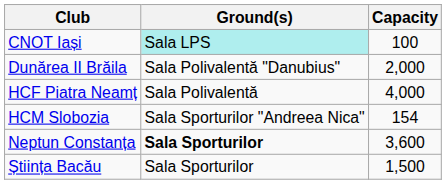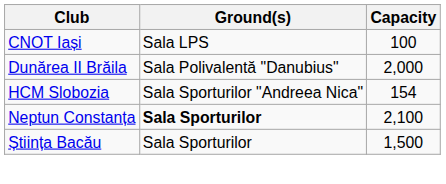CNOT Iași | Ground(s): paleturquoise background -> no background
- row: HCF Piatra Neamț | Sala Polivalentă | 4,000
Neptun Constanța | Capacity: 3,600 -> 2,100
